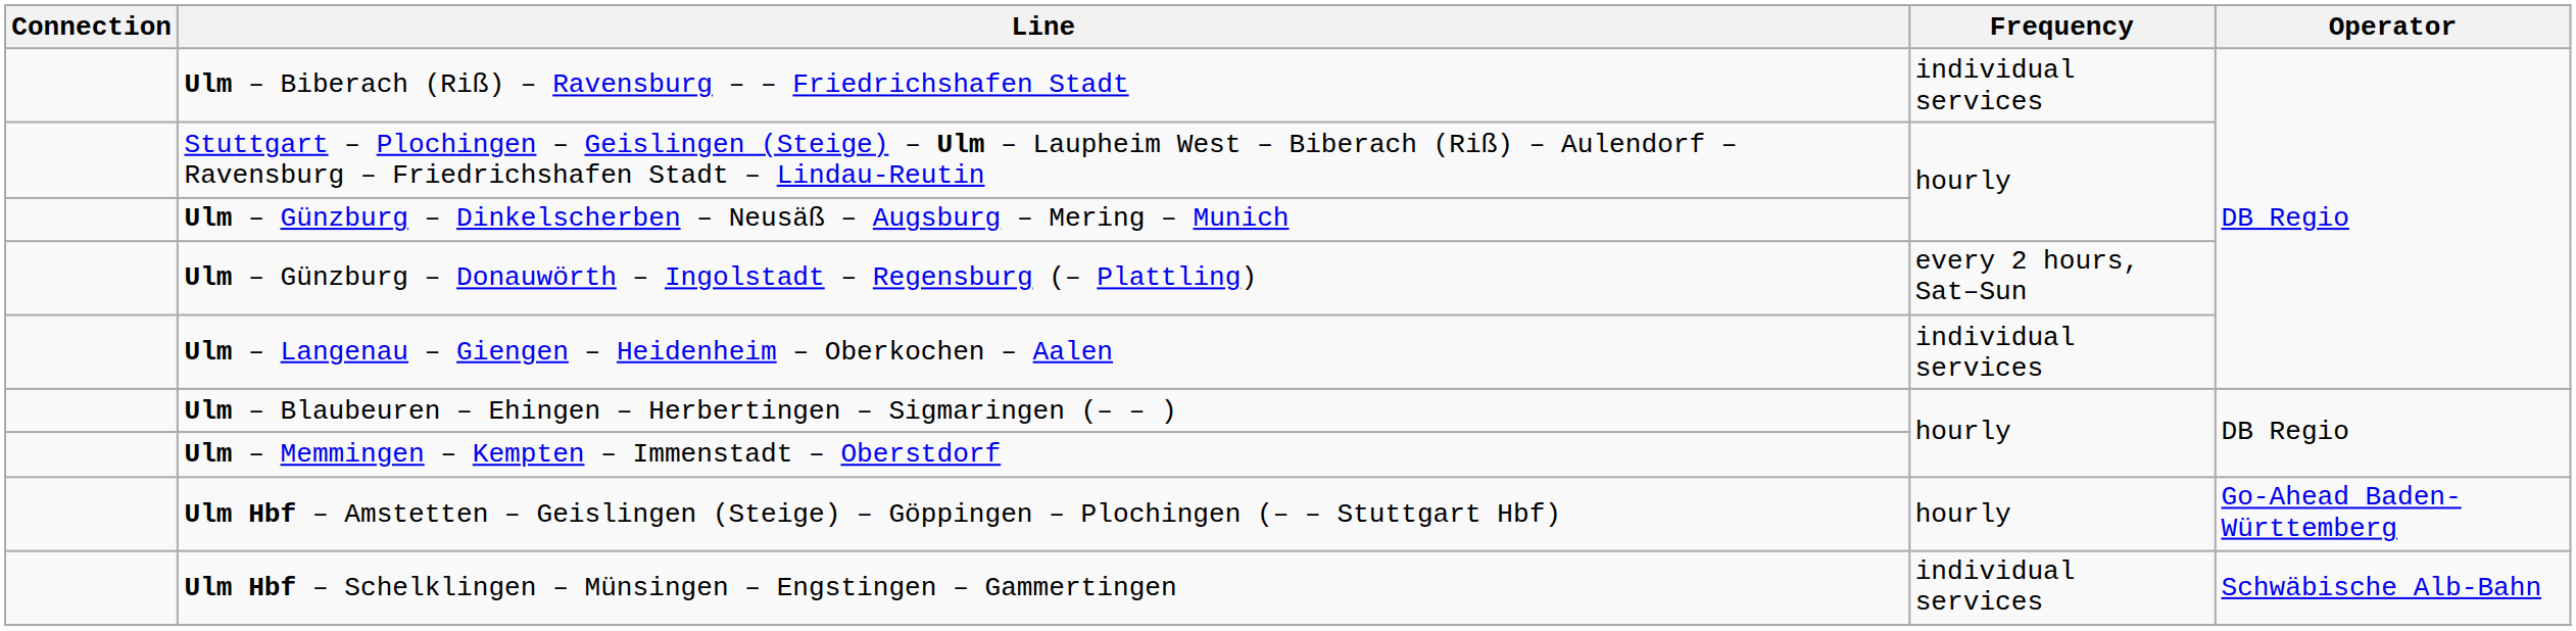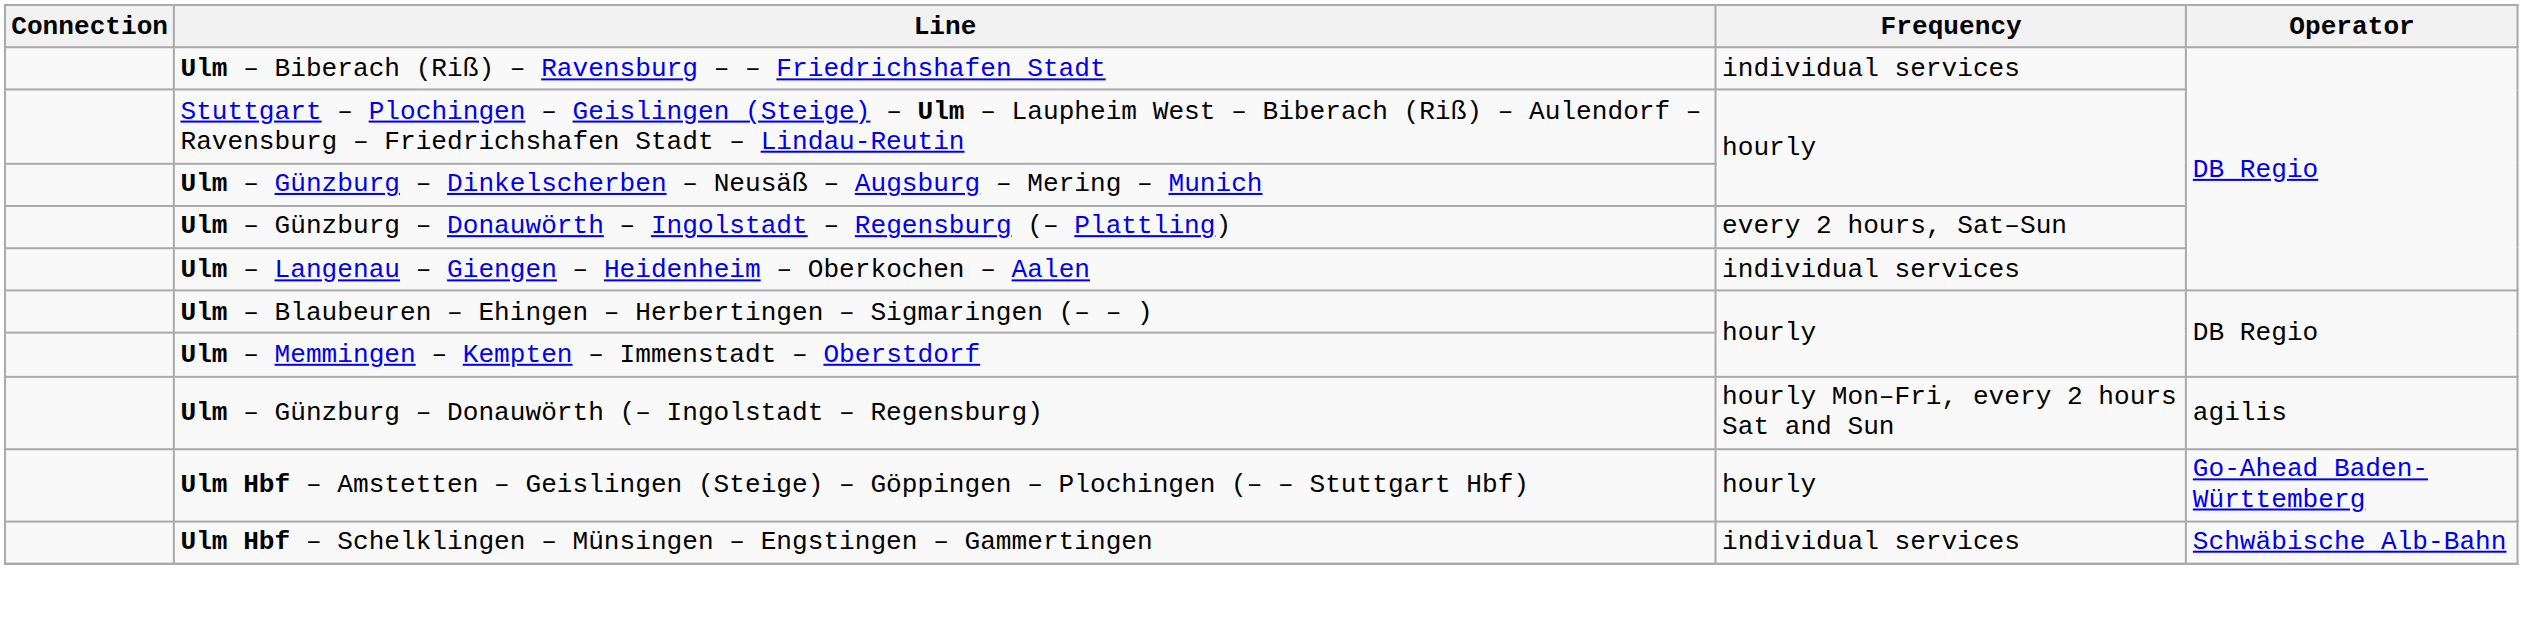+ row: Ulm – Günzburg – Donauwörth (– Ingolstadt – Regensburg) | hourly Mon–Fri, every 2 hours Sat and Sun | agilis
